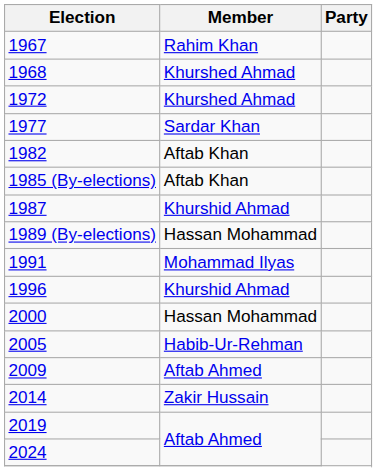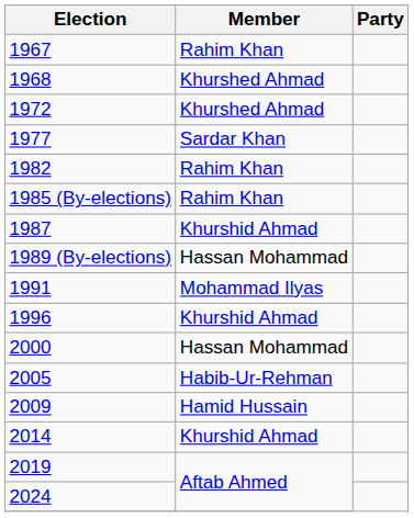1982 | Member: Aftab Khan -> Rahim Khan
1985 (By-elections) | Member: Aftab Khan -> Rahim Khan
2009 | Member: Aftab Ahmed -> Hamid Hussain
2014 | Member: Zakir Hussain -> Khurshid Ahmad
